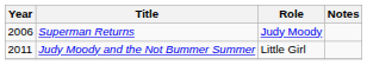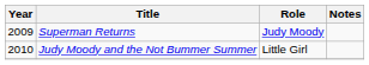Superman Returns | Year: 2006 -> 2009
Judy Moody and the Not Bummer Summer | Year: 2011 -> 2010
